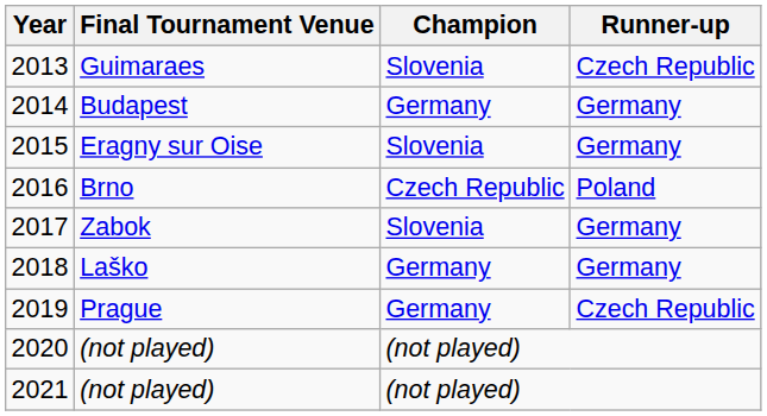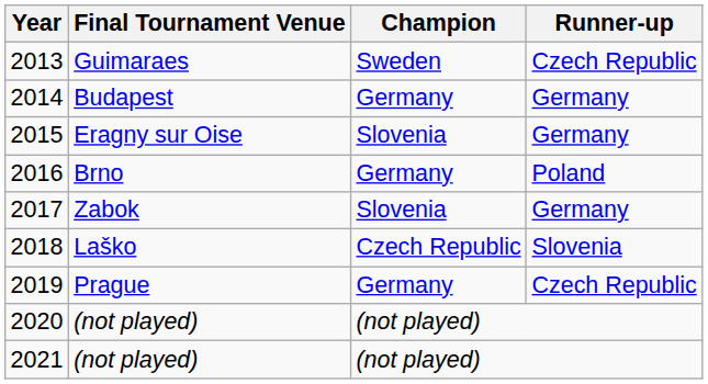2013 | Champion: Slovenia -> Sweden
2016 | Champion: Czech Republic -> Germany
2018 | Champion: Germany -> Czech Republic
2018 | Runner-up: Germany -> Slovenia
